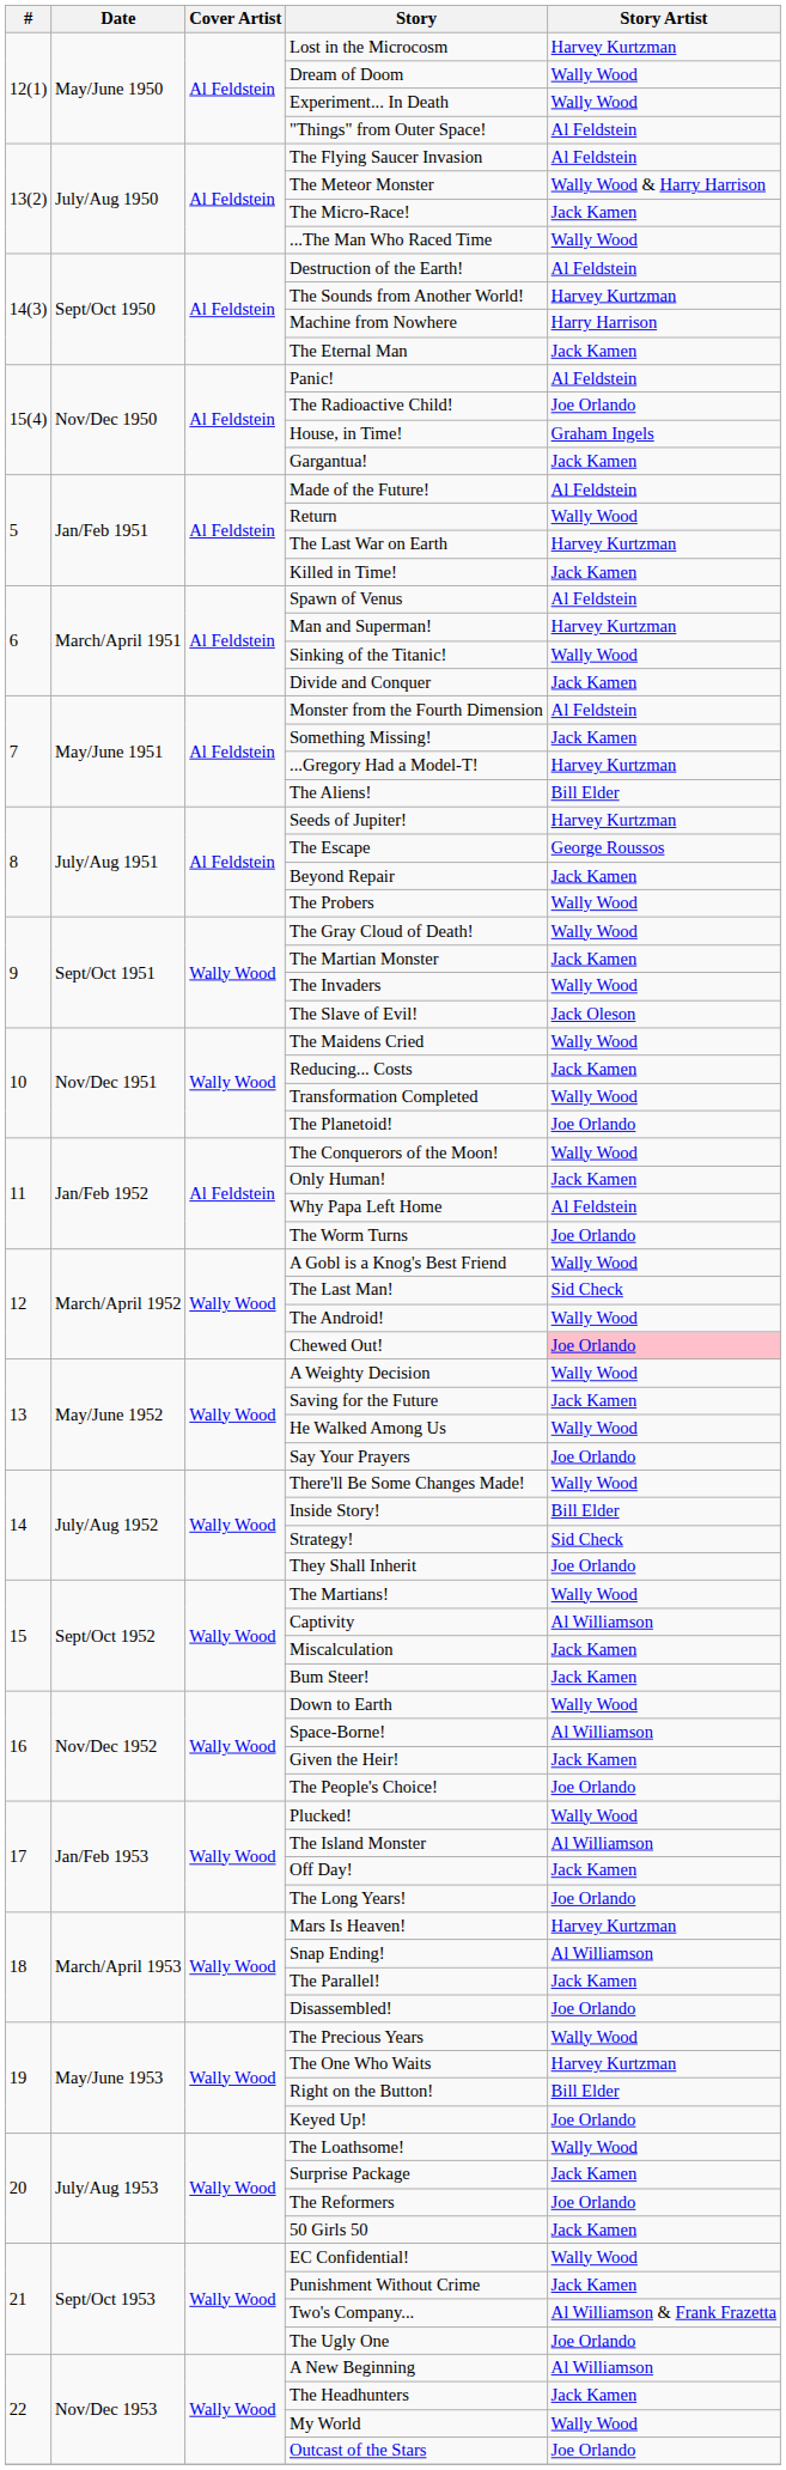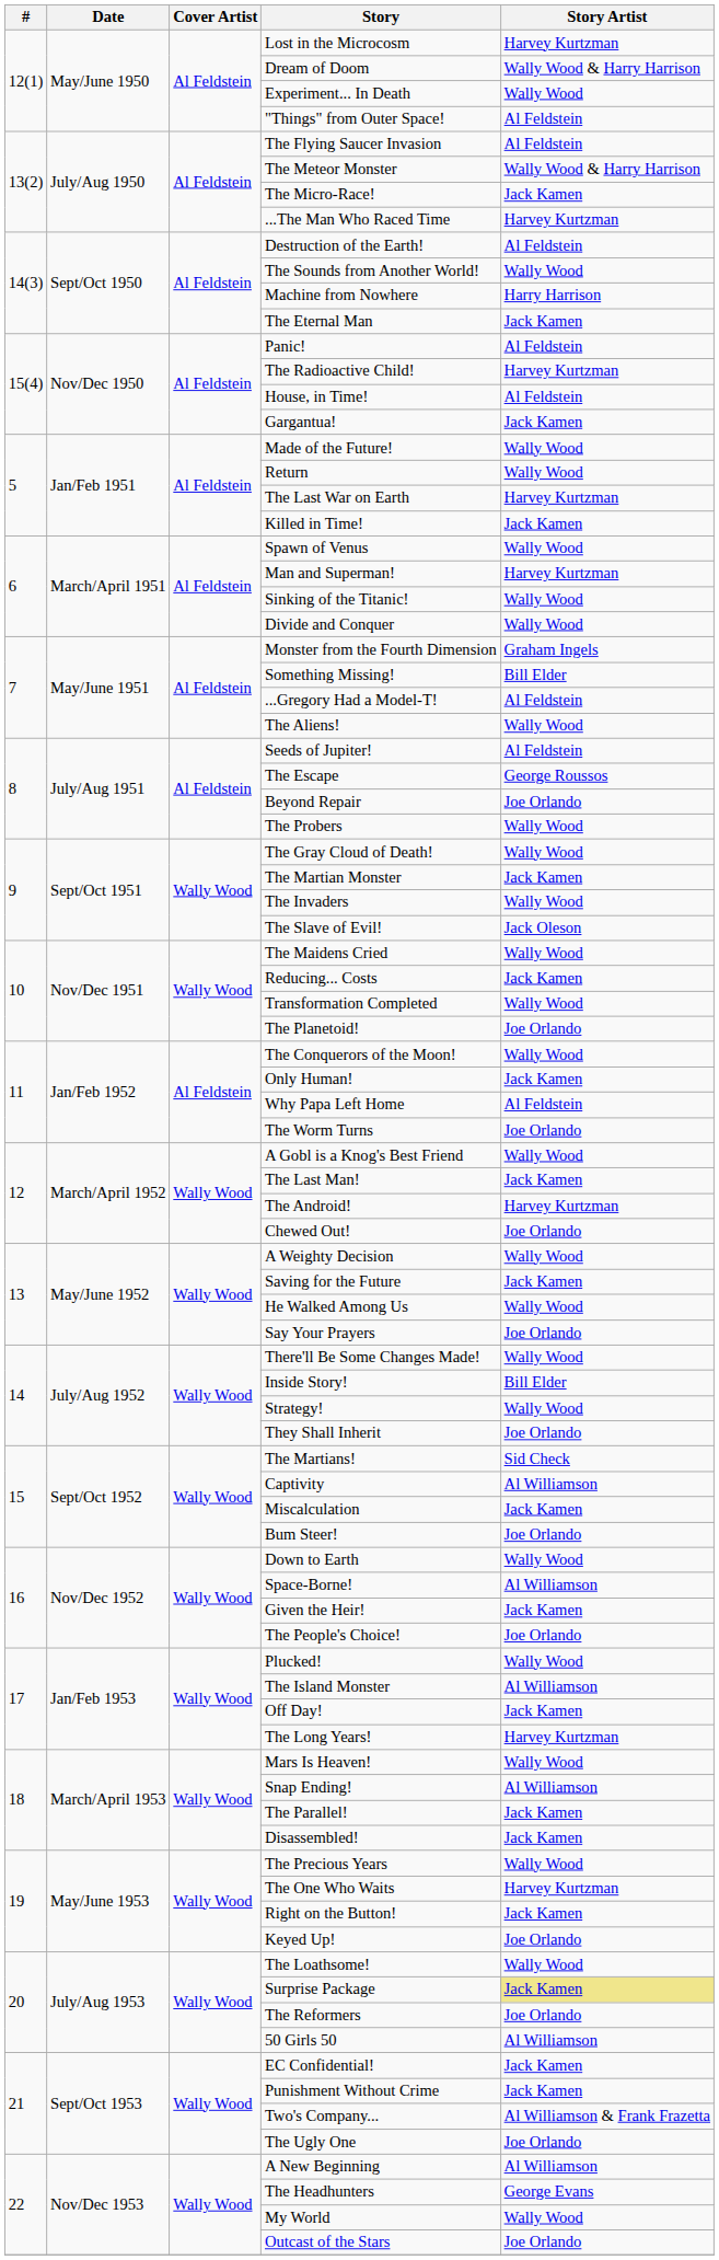Dream of Doom | Story Artist: Wally Wood -> Wally Wood & Harry Harrison
...The Man Who Raced Time | Story Artist: Wally Wood -> Harvey Kurtzman
The Sounds from Another World! | Story Artist: Harvey Kurtzman -> Wally Wood
The Radioactive Child! | Story Artist: Joe Orlando -> Harvey Kurtzman
House, in Time! | Story Artist: Graham Ingels -> Al Feldstein
Made of the Future! | Story Artist: Al Feldstein -> Wally Wood
Spawn of Venus | Story Artist: Al Feldstein -> Wally Wood
Divide and Conquer | Story Artist: Jack Kamen -> Wally Wood
Monster from the Fourth Dimension | Story Artist: Al Feldstein -> Graham Ingels
Something Missing! | Story Artist: Jack Kamen -> Bill Elder
...Gregory Had a Model-T! | Story Artist: Harvey Kurtzman -> Al Feldstein
The Aliens! | Story Artist: Bill Elder -> Wally Wood
Seeds of Jupiter! | Story Artist: Harvey Kurtzman -> Al Feldstein
Beyond Repair | Story Artist: Jack Kamen -> Joe Orlando
The Last Man! | Story Artist: Sid Check -> Jack Kamen
The Android! | Story Artist: Wally Wood -> Harvey Kurtzman
Chewed Out! | Story Artist: pink background -> no background
Strategy! | Story Artist: Sid Check -> Wally Wood
The Martians! | Story Artist: Wally Wood -> Sid Check
Bum Steer! | Story Artist: Jack Kamen -> Joe Orlando
The Long Years! | Story Artist: Joe Orlando -> Harvey Kurtzman
Mars Is Heaven! | Story Artist: Harvey Kurtzman -> Wally Wood
Disassembled! | Story Artist: Joe Orlando -> Jack Kamen
Right on the Button! | Story Artist: Bill Elder -> Jack Kamen
Surprise Package | Story Artist: no background -> khaki background
50 Girls 50 | Story Artist: Jack Kamen -> Al Williamson
EC Confidential! | Story Artist: Wally Wood -> Jack Kamen
The Headhunters | Story Artist: Jack Kamen -> George Evans
